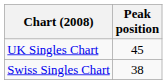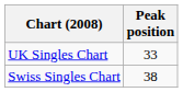UK Singles Chart | Peak position: 45 -> 33
